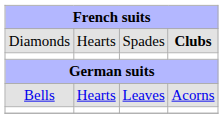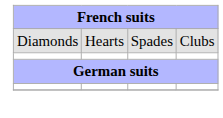Diamonds | column 4: bold -> normal
- row: Bells | Hearts | Leaves | Acorns
